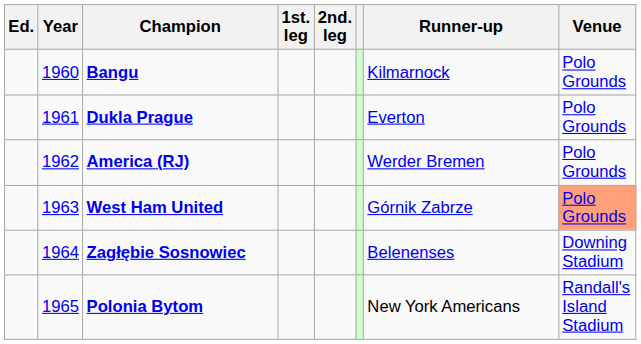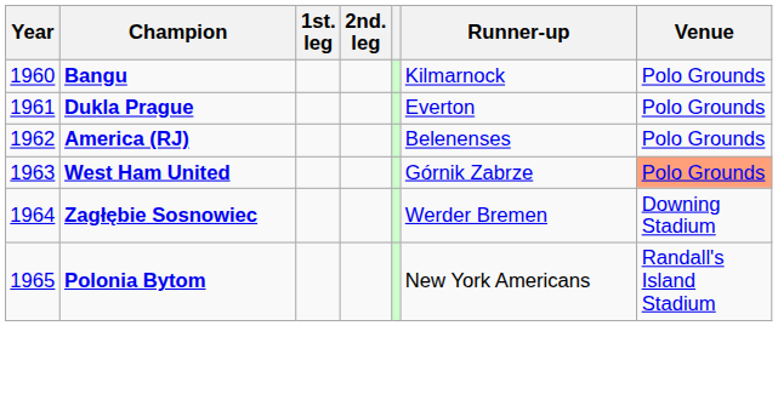- column: Ed.
America (RJ) | Runner-up: Werder Bremen -> Belenenses
Zagłębie Sosnowiec | Runner-up: Belenenses -> Werder Bremen
